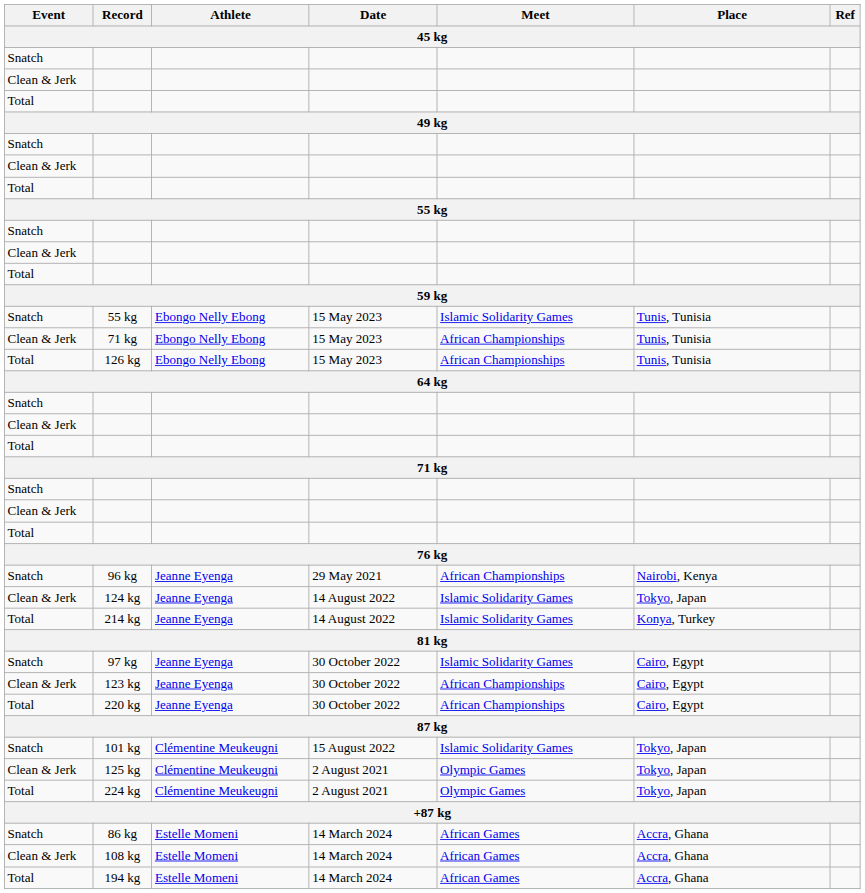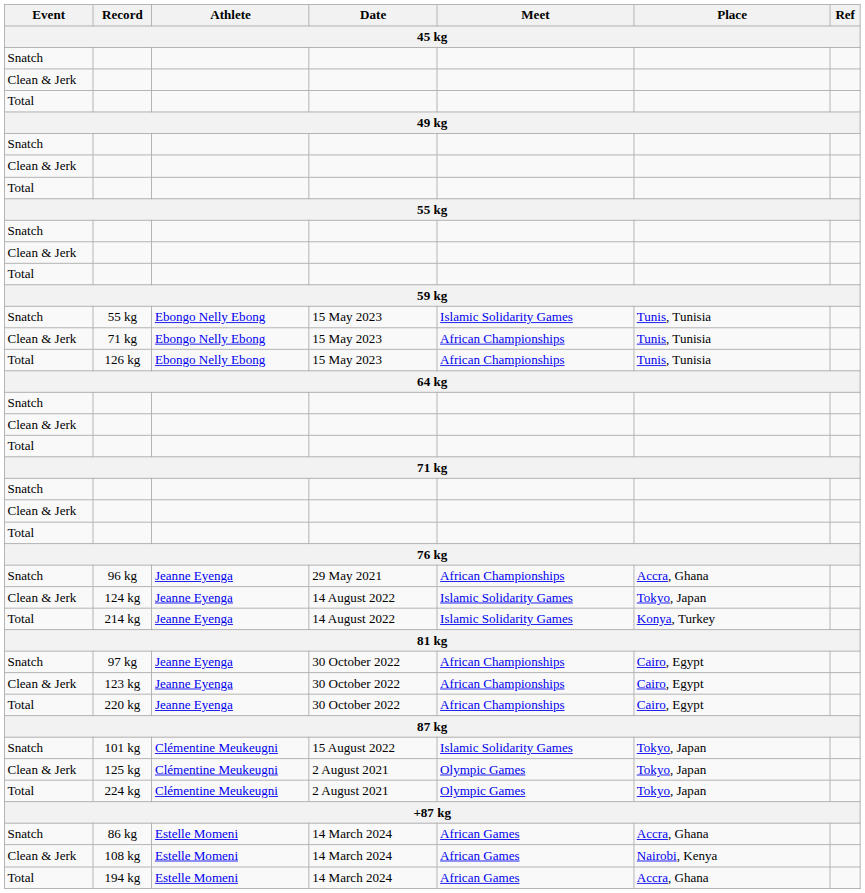96 kg | Place: Nairobi, Kenya -> Accra, Ghana
97 kg | Meet: Islamic Solidarity Games -> African Championships
108 kg | Place: Accra, Ghana -> Nairobi, Kenya
